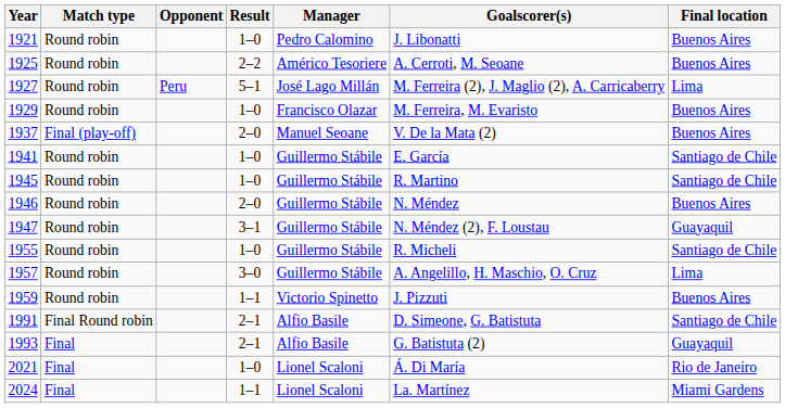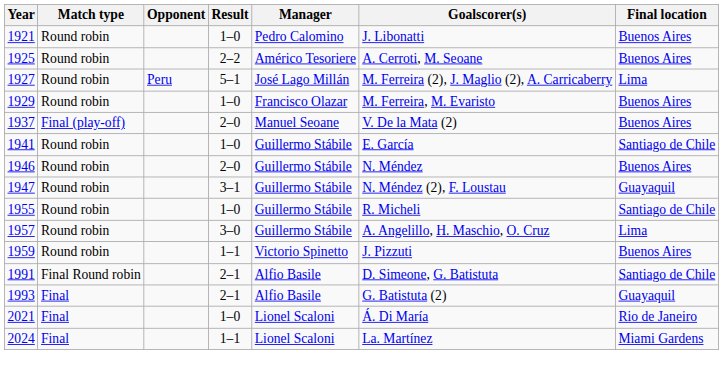- row: 1945 | Round robin | 1–0 | Guillermo Stábile | R. Martino | Santiago de Chile
